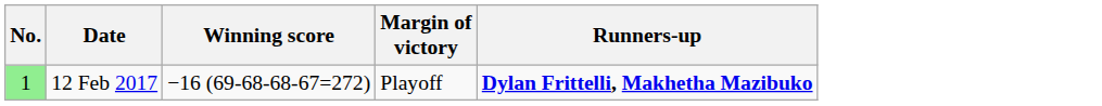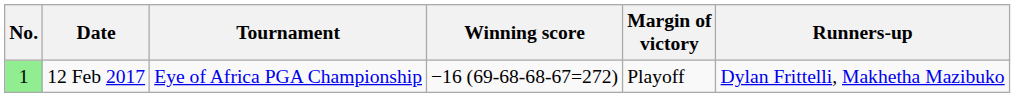+ column: Tournament | Eye of Africa PGA Championship
12 Feb 2017 | Runners-up: bold -> normal
